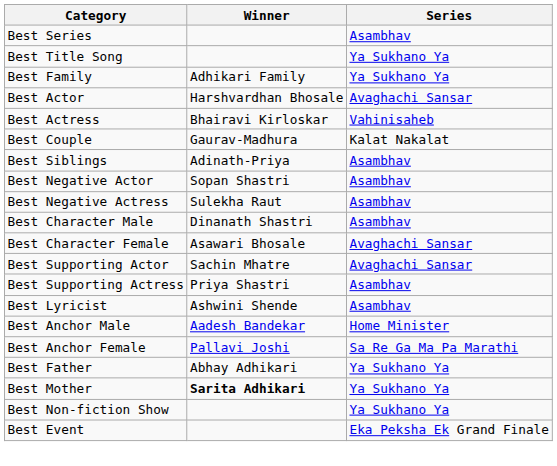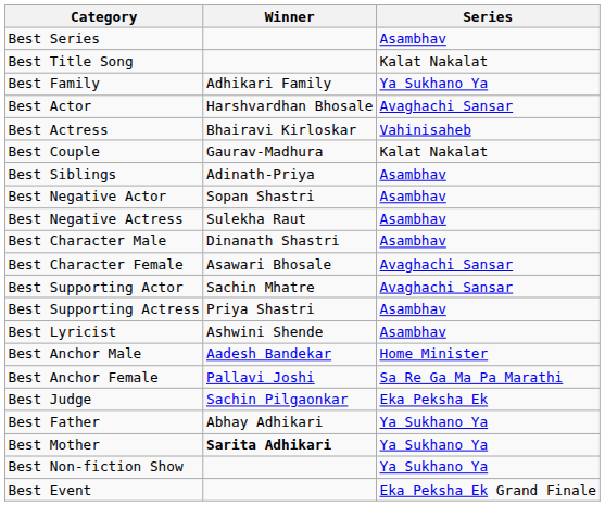Best Title Song | Series: Ya Sukhano Ya -> Kalat Nakalat
+ row: Best Judge | Sachin Pilgaonkar | Eka Peksha Ek
